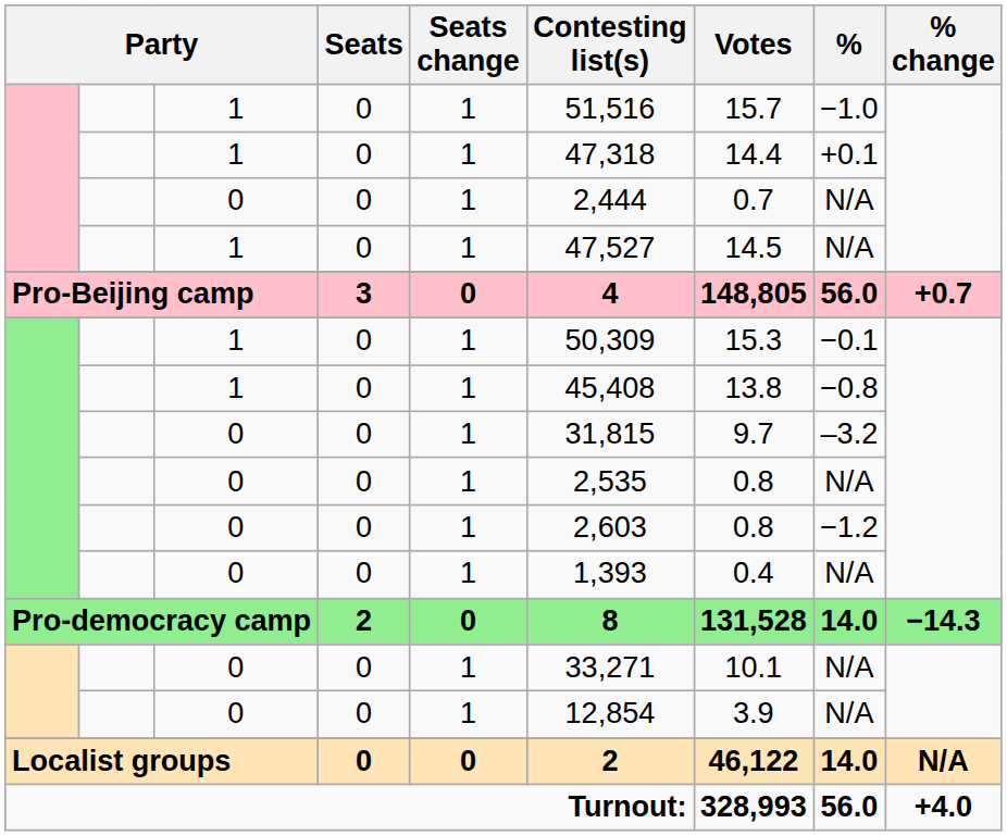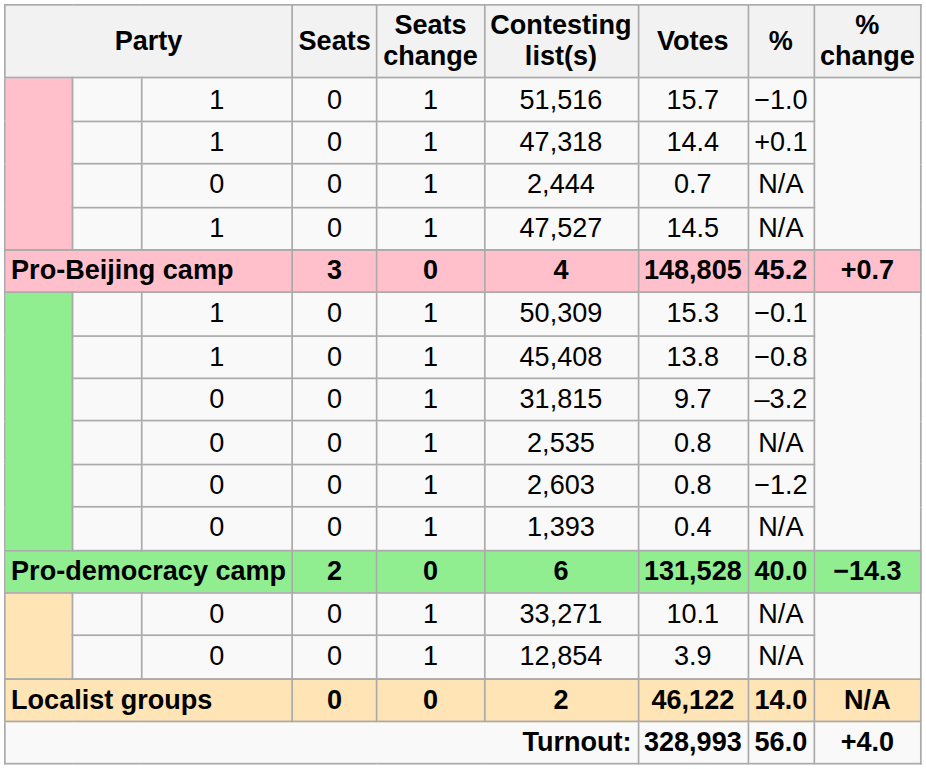Pro-Beijing camp | %: 56.0 -> 45.2
Pro-democracy camp | Contesting list(s): 8 -> 6
Pro-democracy camp | %: 14.0 -> 40.0
